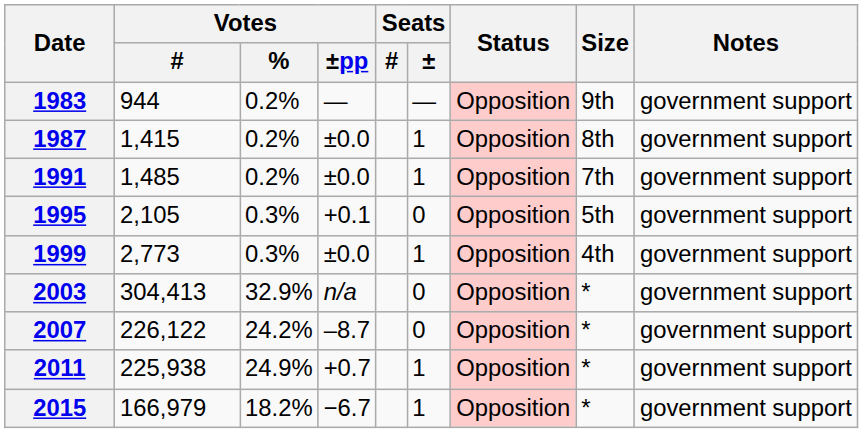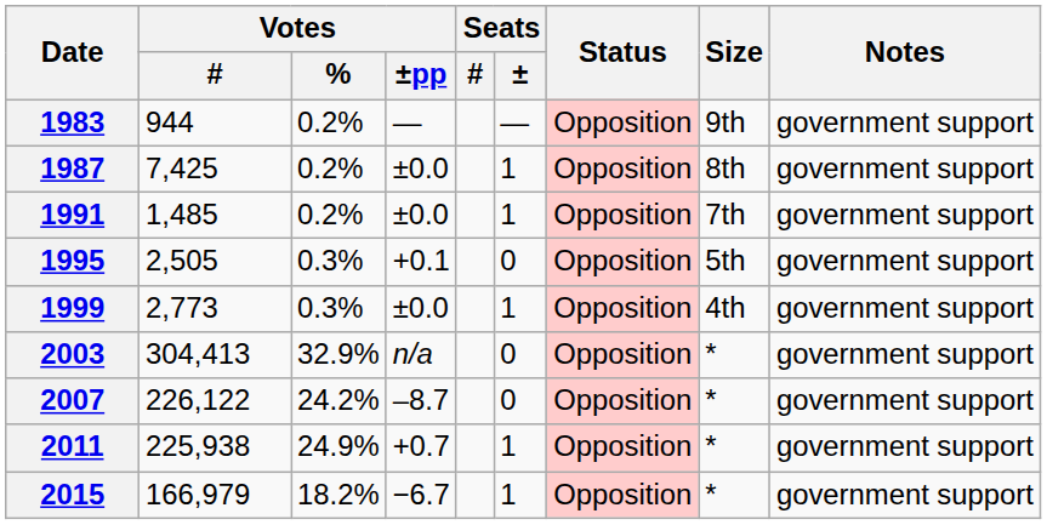1987 | Votes / #: 1,415 -> 7,425
1995 | Votes / #: 2,105 -> 2,505
